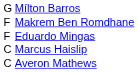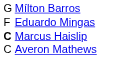- row: F | Makrem Ben Romdhane
Marcus Haislip | column 1: normal -> bold
